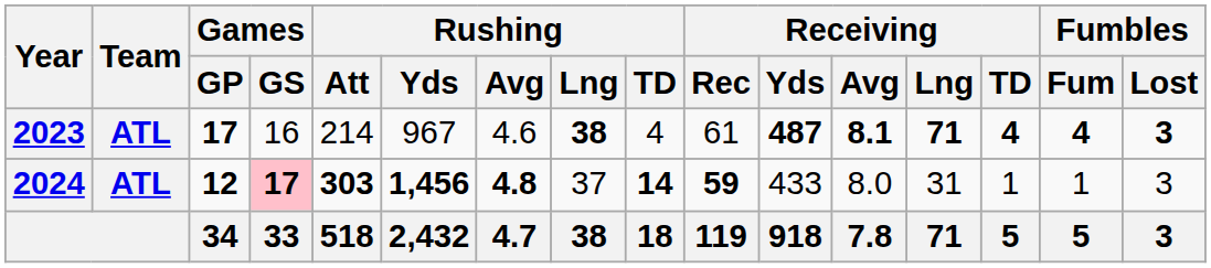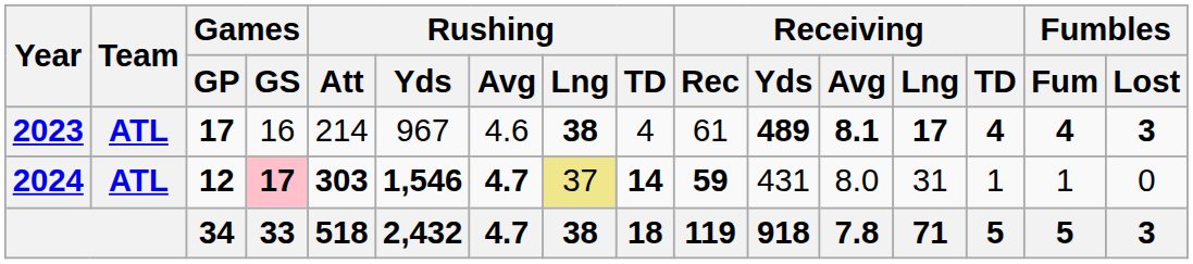2023 | Receiving / Yds: 487 -> 489
2023 | Receiving / Lng: 71 -> 17
2024 | Rushing / Yds: 1,456 -> 1,546
2024 | Rushing / Avg: 4.8 -> 4.7
2024 | Rushing / Lng: no background -> khaki background
2024 | Receiving / Yds: 433 -> 431
2024 | Fumbles / Lost: 3 -> 0
